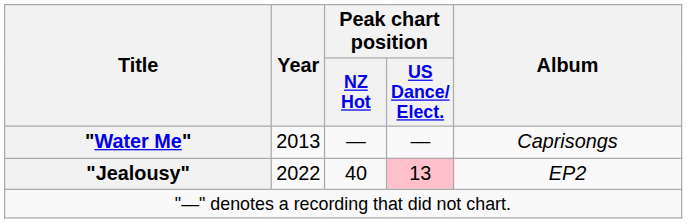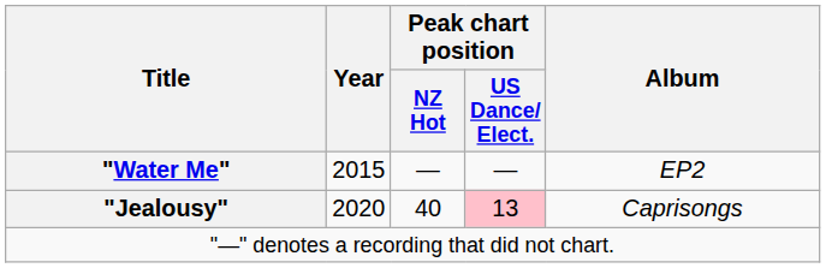"Water Me" | Year: 2013 -> 2015
"Water Me" | Album: Caprisongs -> EP2
"Jealousy" | Year: 2022 -> 2020
"Jealousy" | Album: EP2 -> Caprisongs
